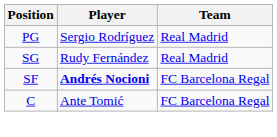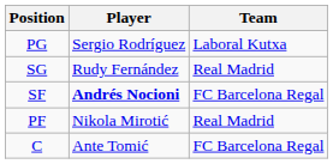PG | Team: Real Madrid -> Laboral Kutxa
+ row: PF | Nikola Mirotić | Real Madrid
